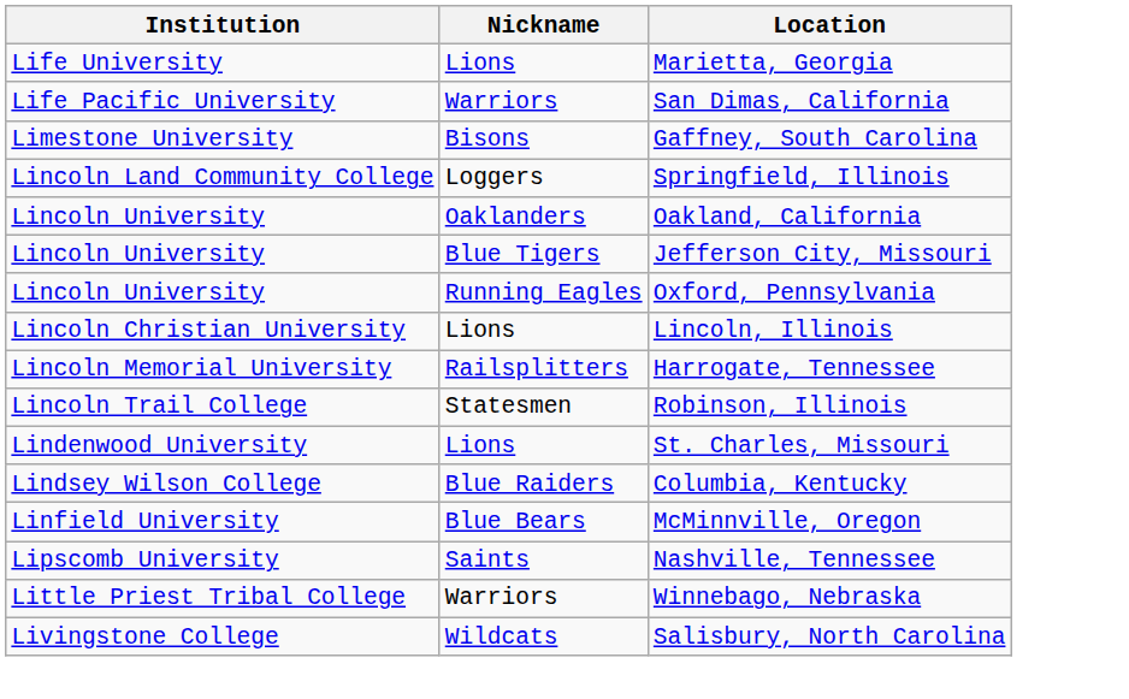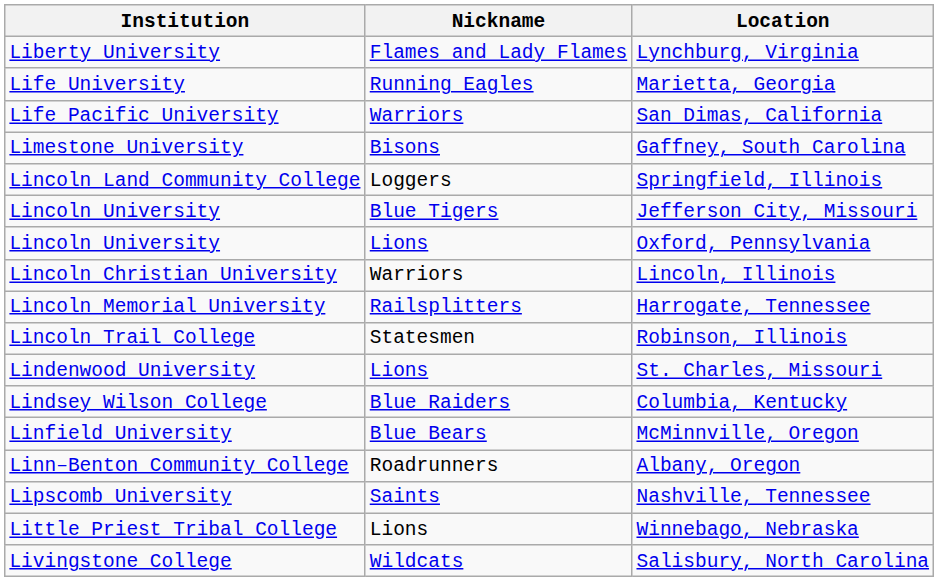+ row: Liberty University | Flames and Lady Flames | Lynchburg, Virginia
Marietta, Georgia | Nickname: Lions -> Running Eagles
- row: Lincoln University | Oaklanders | Oakland, California
Oxford, Pennsylvania | Nickname: Running Eagles -> Lions
Lincoln, Illinois | Nickname: Lions -> Warriors
+ row: Linn–Benton Community College | Roadrunners | Albany, Oregon
Winnebago, Nebraska | Nickname: Warriors -> Lions
